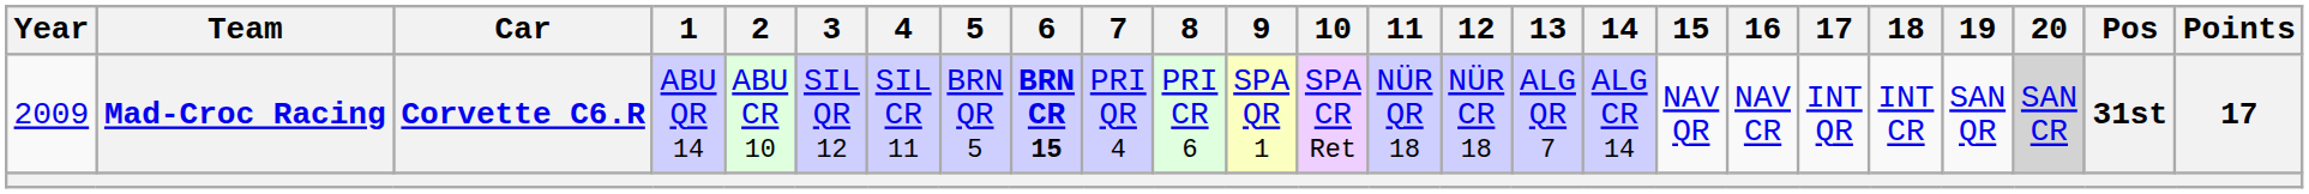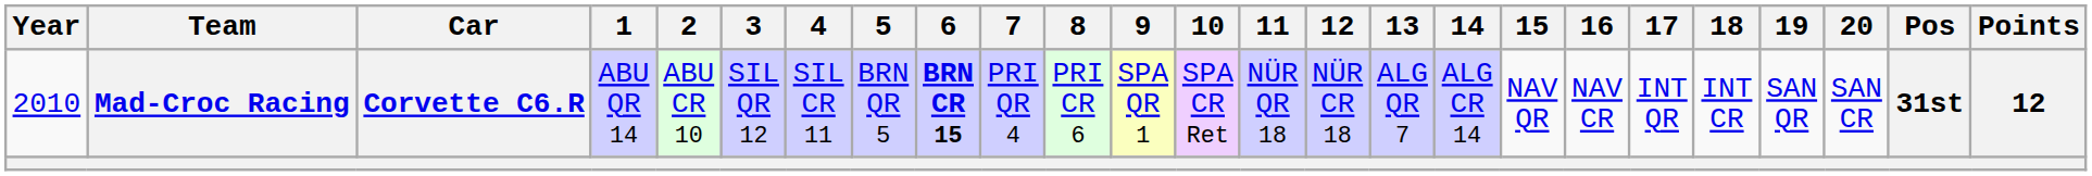Mad-Croc Racing | Year: 2009 -> 2010
Mad-Croc Racing | 20: lightgrey background -> no background
Mad-Croc Racing | Points: 17 -> 12
